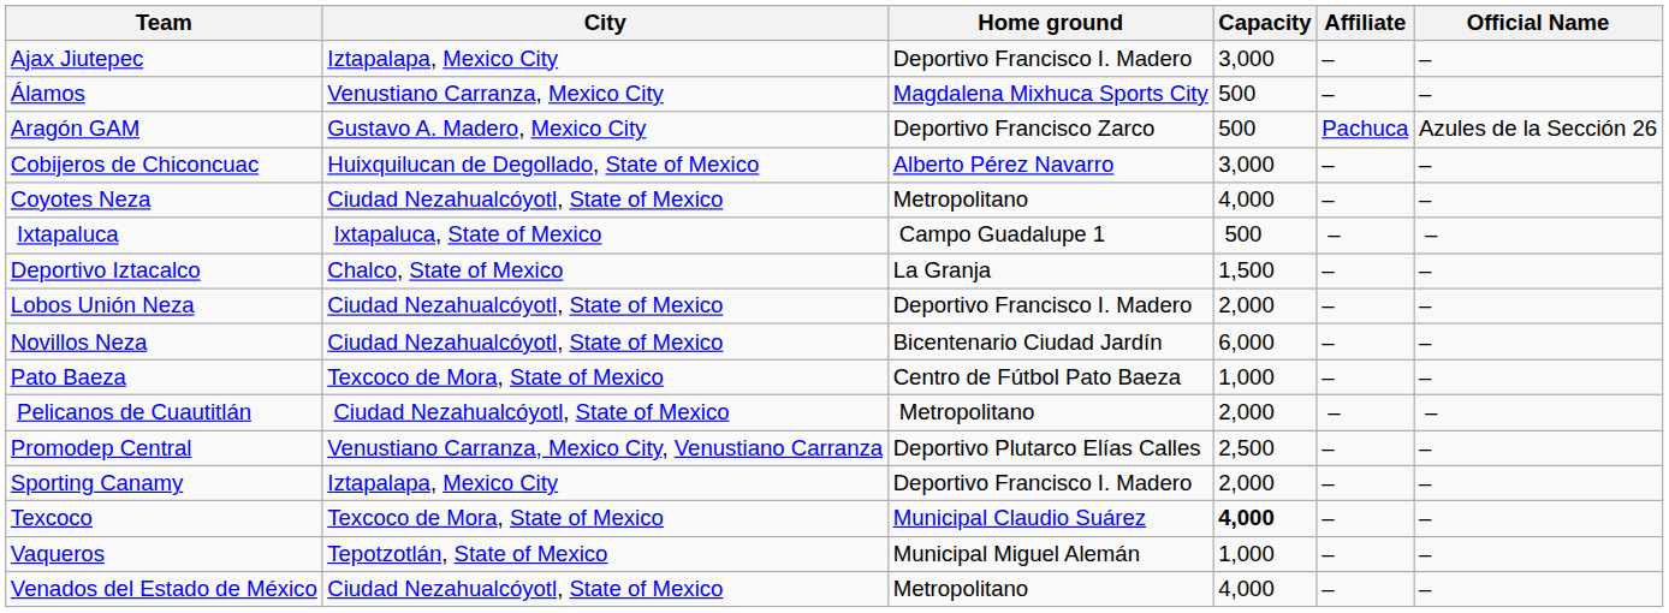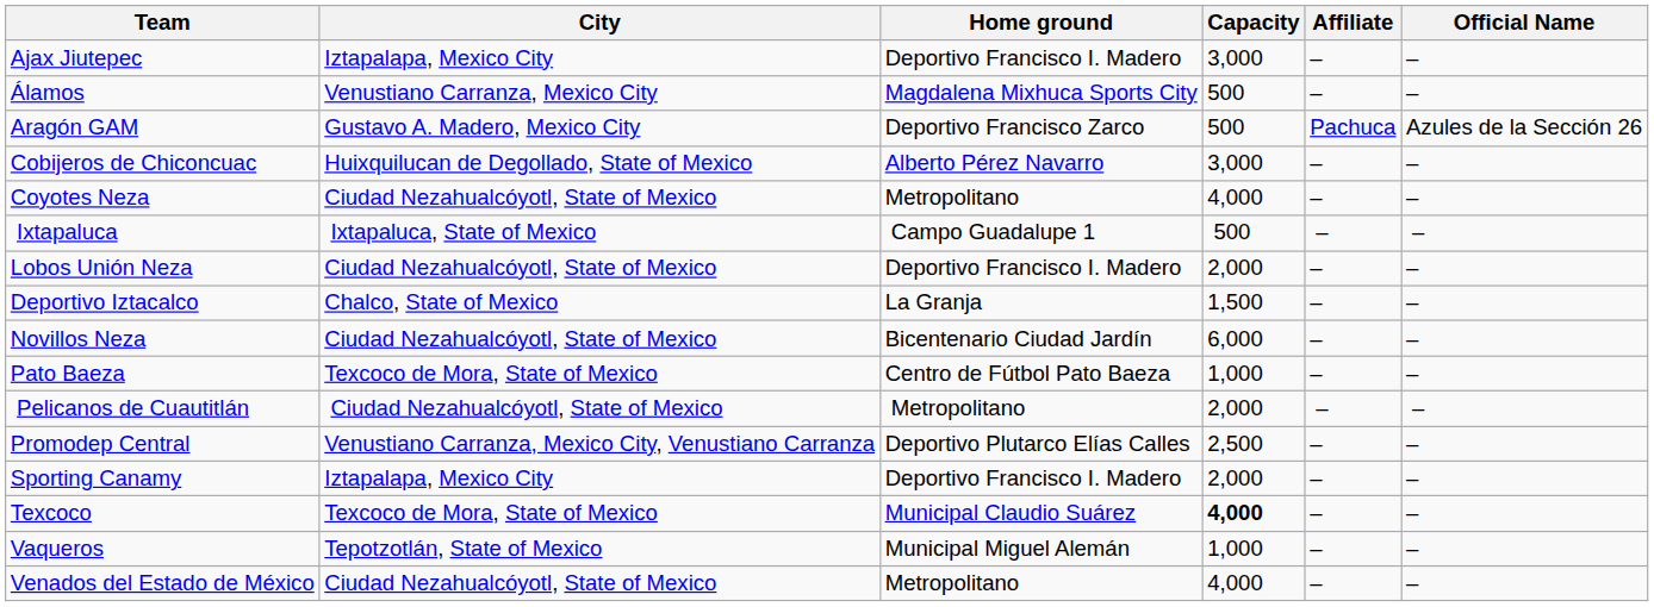rows swapped: Deportivo Iztacalco <-> Lobos Unión Neza
